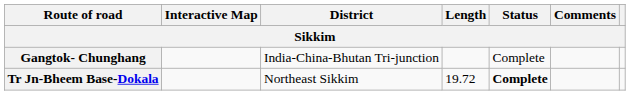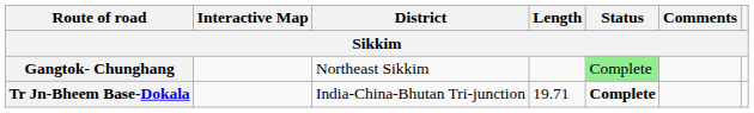Gangtok- Chunghang | District: India-China-Bhutan Tri-junction -> Northeast Sikkim
Gangtok- Chunghang | Status: no background -> lightgreen background
Tr Jn-Bheem Base-Dokala | District: Northeast Sikkim -> India-China-Bhutan Tri-junction
Tr Jn-Bheem Base-Dokala | Length: 19.72 -> 19.71
